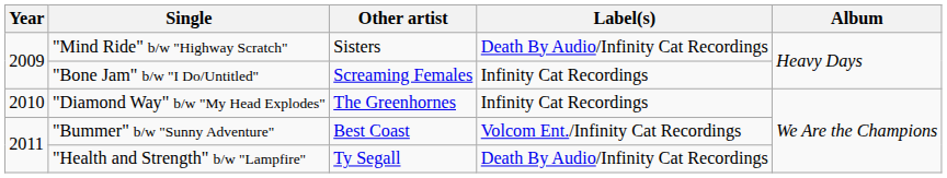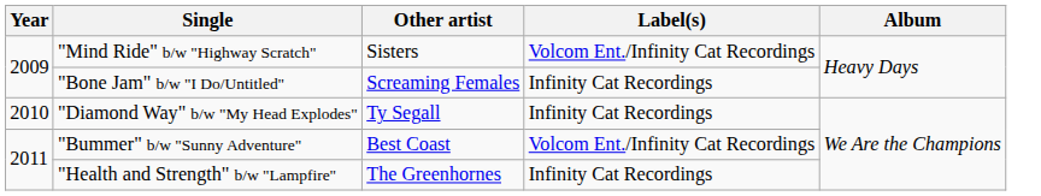"Mind Ride" b/w "Highway Scratch" | Label(s): Death By Audio/Infinity Cat Recordings -> Volcom Ent./Infinity Cat Recordings
"Diamond Way" b/w "My Head Explodes" | Other artist: The Greenhornes -> Ty Segall
"Health and Strength" b/w "Lampfire" | Other artist: Ty Segall -> The Greenhornes
"Health and Strength" b/w "Lampfire" | Label(s): Death By Audio/Infinity Cat Recordings -> Infinity Cat Recordings
